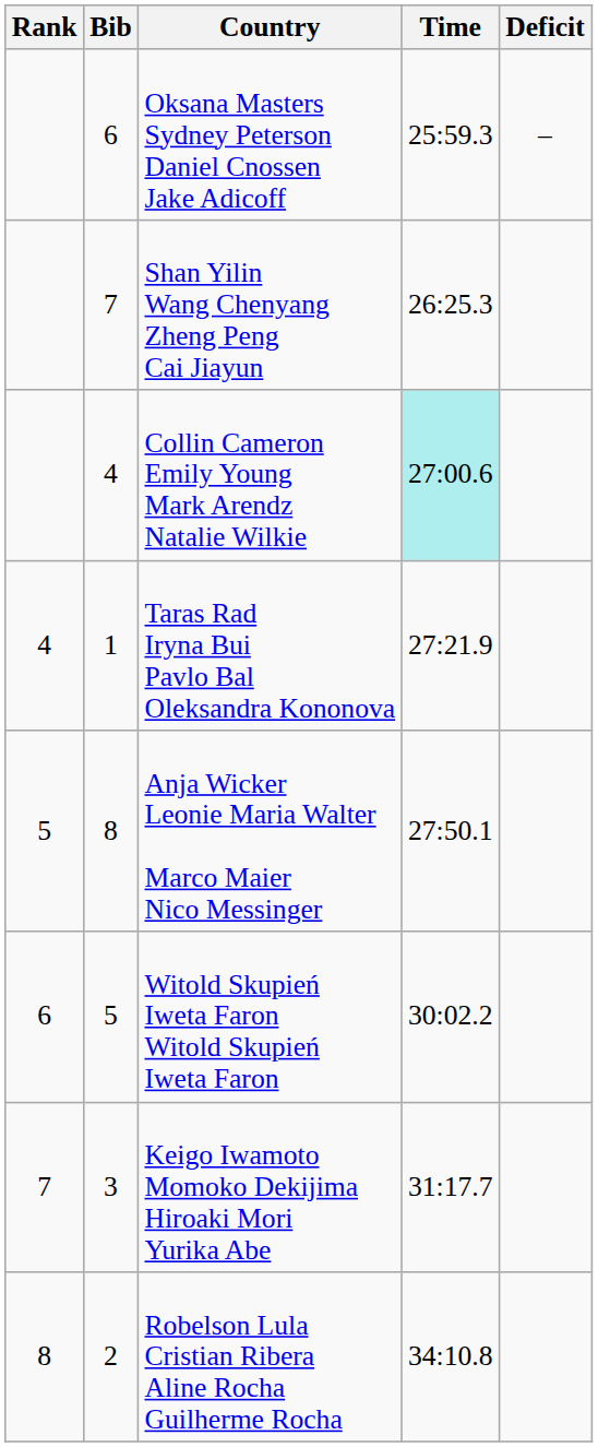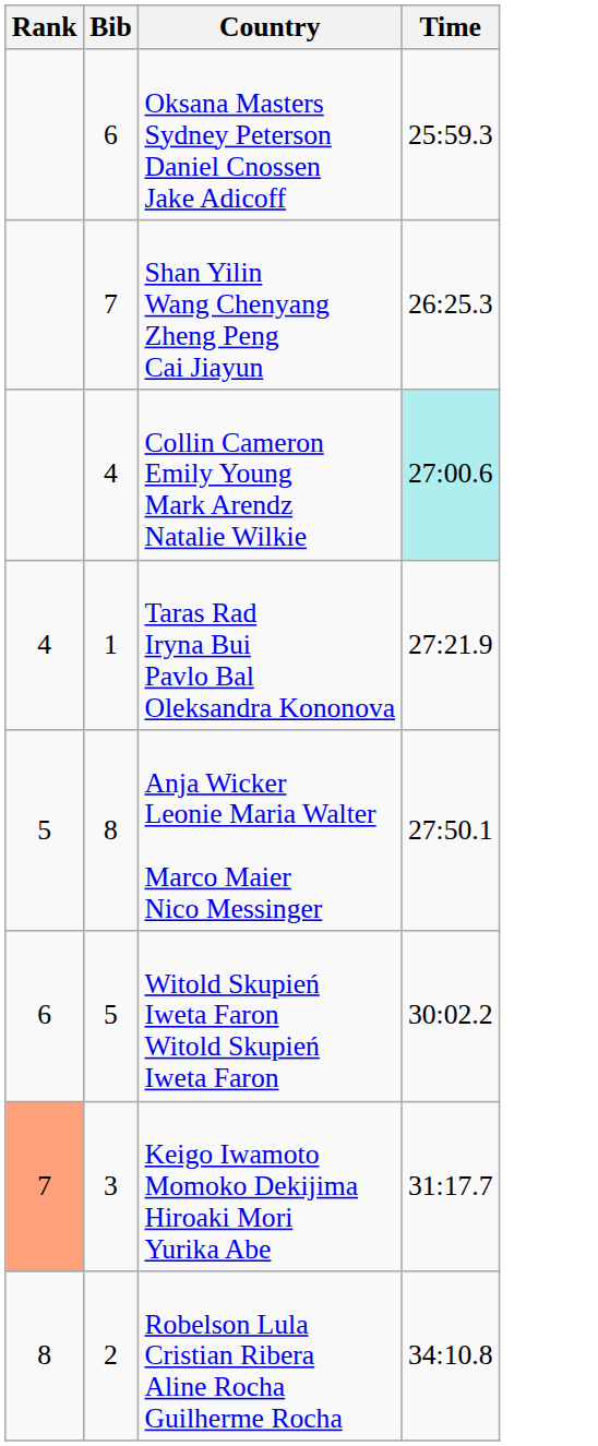- column: Deficit | –
Keigo Iwamoto Momoko Dekijima Hiroaki Mori Yurika Abe | Rank: no background -> lightsalmon background
